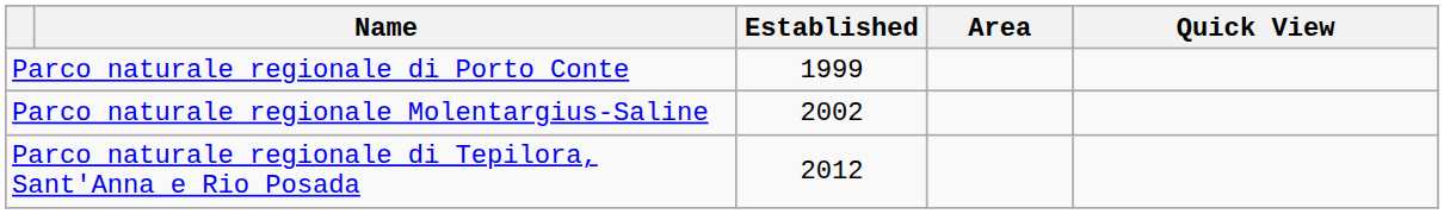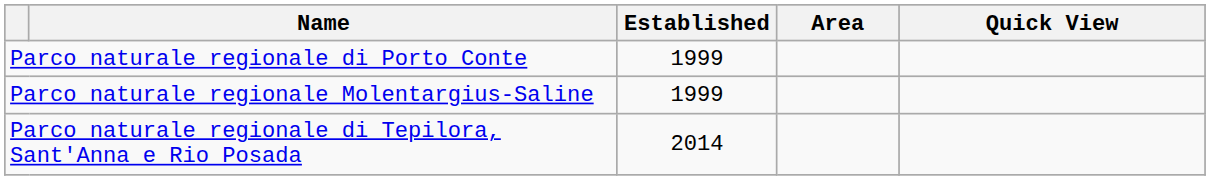Parco naturale regionale Molentargius-Saline | Established: 2002 -> 1999
Parco naturale regionale di Tepilora, Sant'Anna e Rio Posada | Established: 2012 -> 2014
